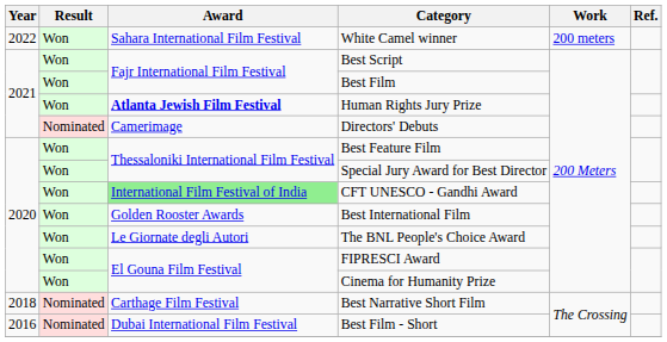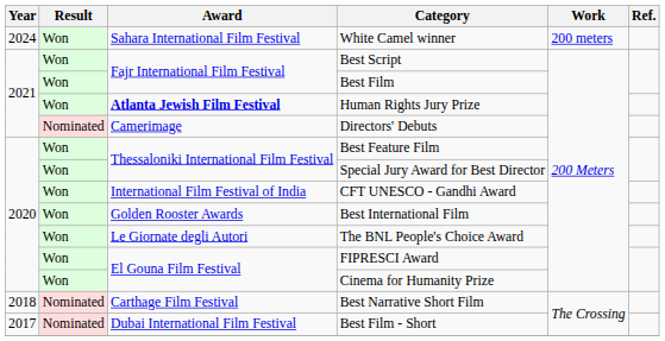White Camel winner | Year: 2022 -> 2024
CFT UNESCO - Gandhi Award | Award: lightgreen background -> no background
Best Film - Short | Year: 2016 -> 2017
